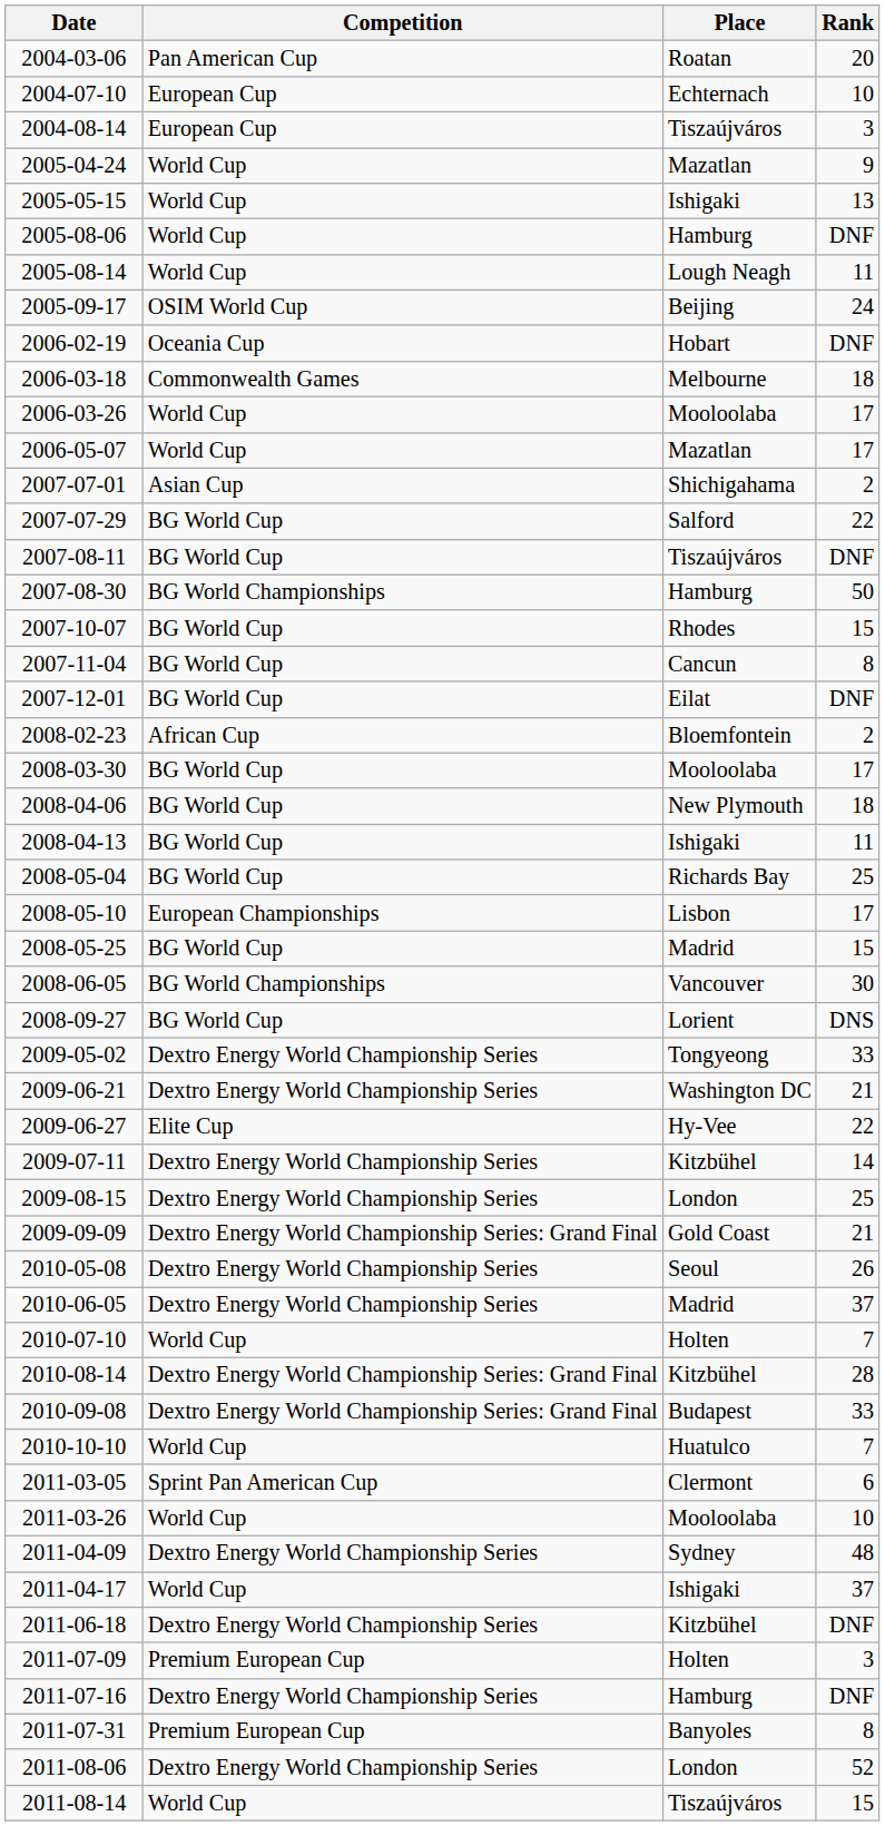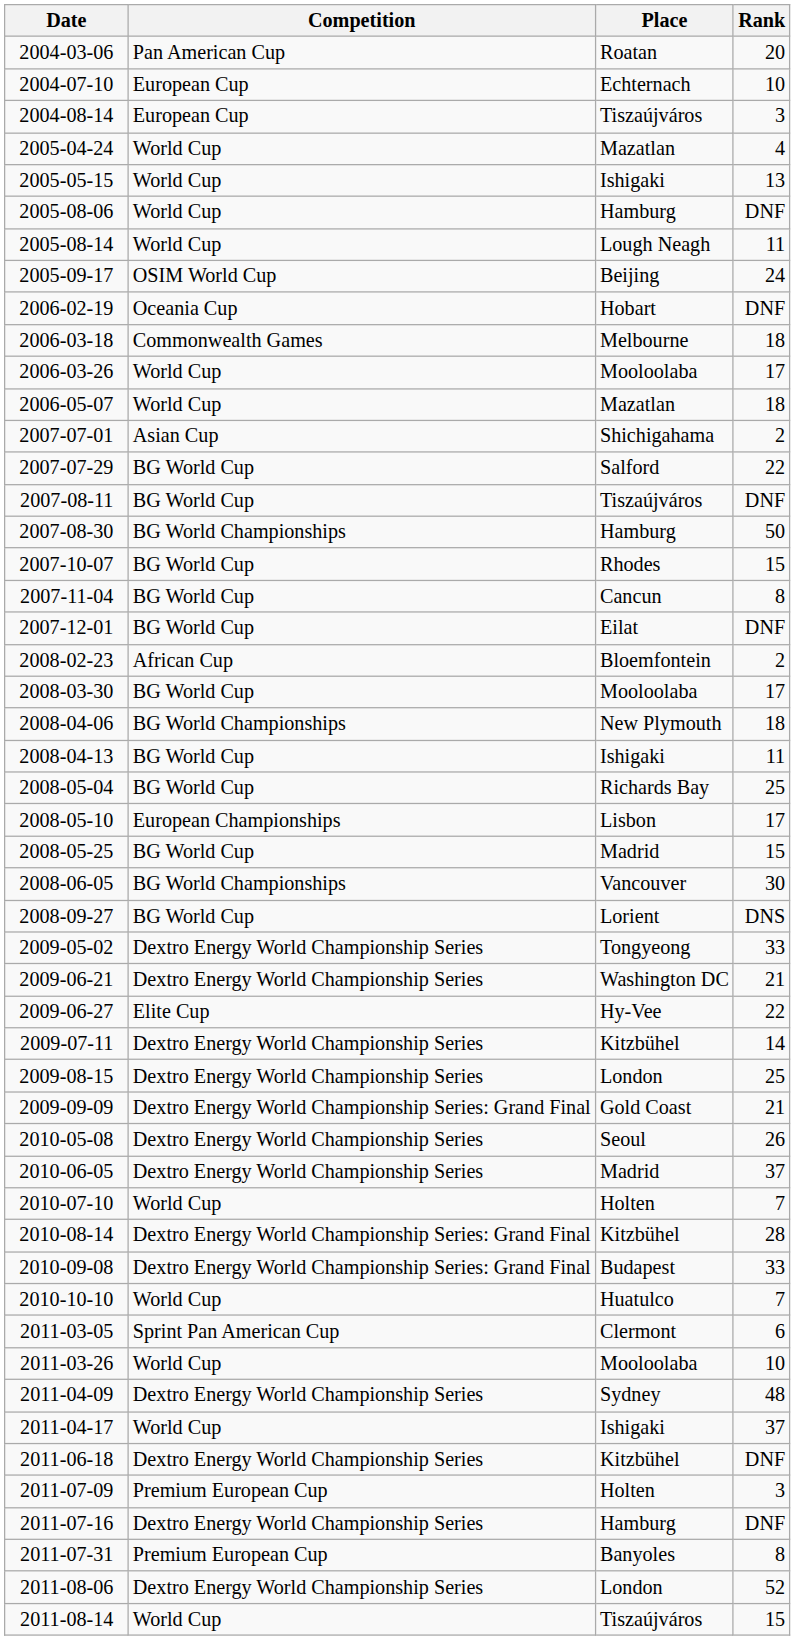2005-04-24 | Rank: 9 -> 4
2006-05-07 | Rank: 17 -> 18
2008-04-06 | Competition: BG World Cup -> BG World Championships
